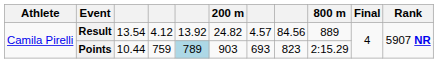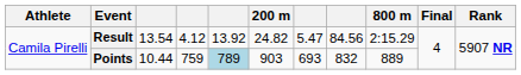Result | column 7: 4.57 -> 5.47
Result | 800 m: 889 -> 2:15.29
Points | column 8: 823 -> 832
Points | 800 m: 2:15.29 -> 889
